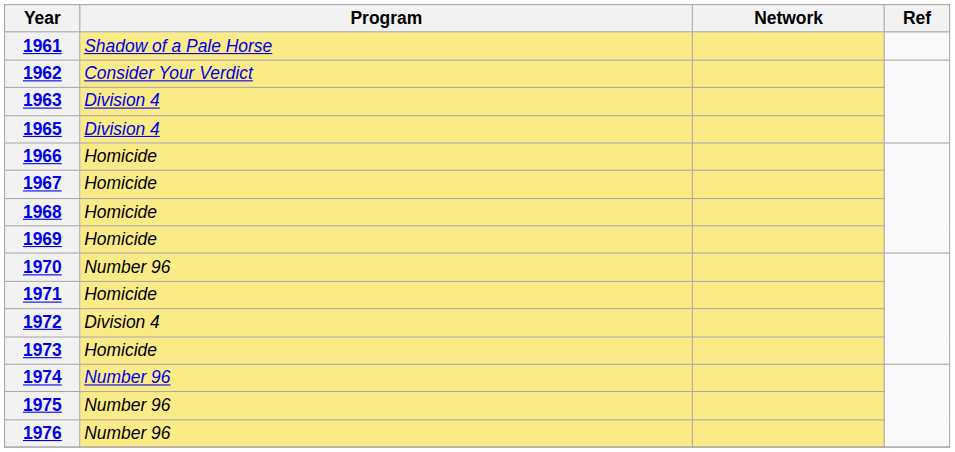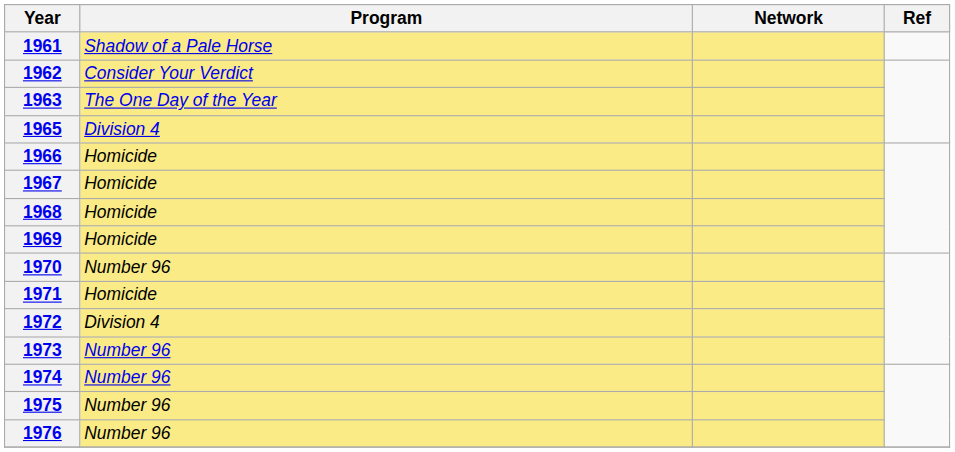1963 | Program: Division 4 -> The One Day of the Year
1973 | Program: Homicide -> Number 96
